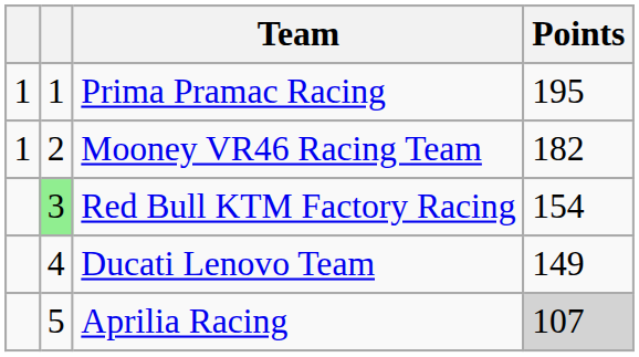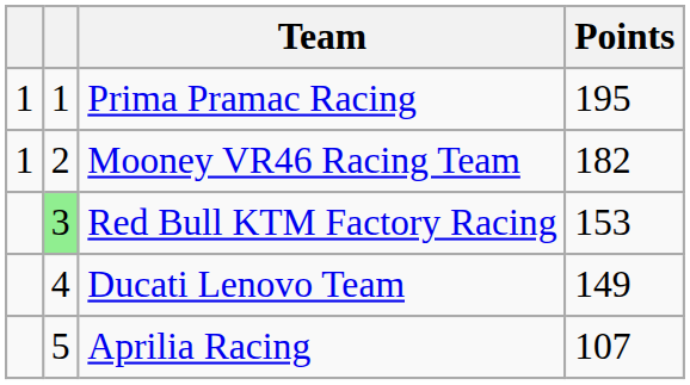Red Bull KTM Factory Racing | Points: 154 -> 153
Aprilia Racing | Points: lightgrey background -> no background
